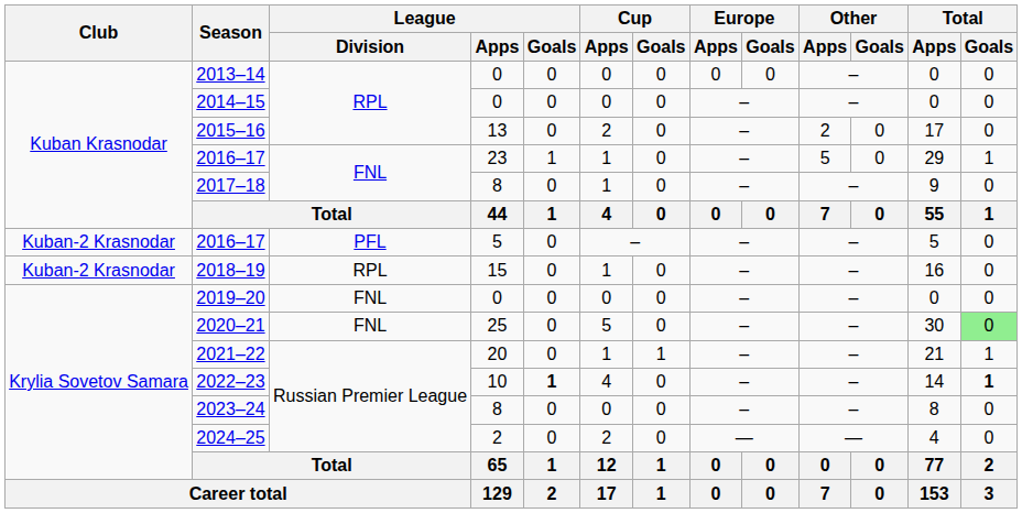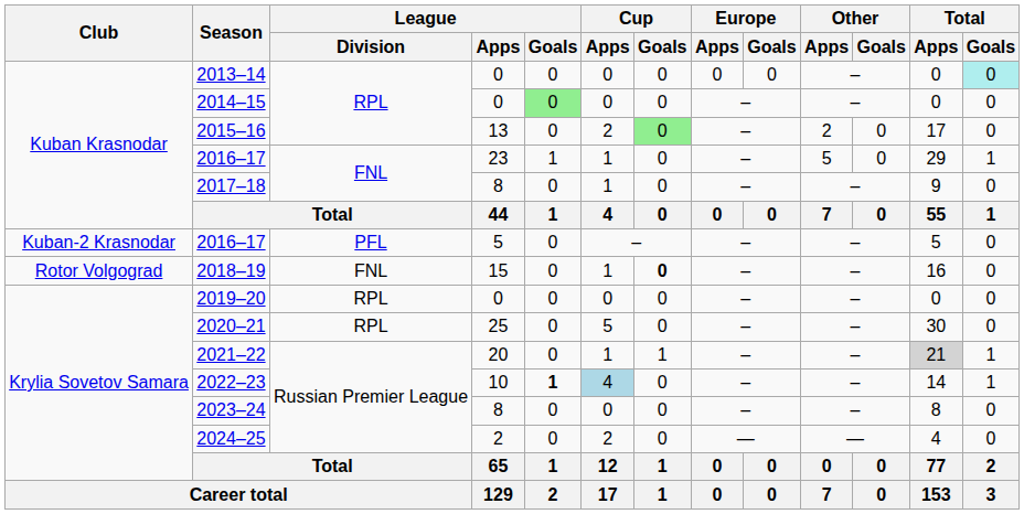2013–14 | Total / Goals: no background -> paleturquoise background
2014–15 | League / Goals: no background -> lightgreen background
2015–16 | Cup / Goals: no background -> lightgreen background
2018–19 | Club: Kuban-2 Krasnodar -> Rotor Volgograd
2018–19 | League / Division: RPL -> FNL
2018–19 | Cup / Goals: normal -> bold
2019–20 | League / Division: FNL -> RPL
2020–21 | League / Division: FNL -> RPL
2020–21 | Total / Goals: lightgreen background -> no background
2021–22 | Total / Apps: no background -> lightgrey background
2022–23 | Cup / Apps: no background -> lightblue background
2022–23 | Total / Goals: bold -> normal
